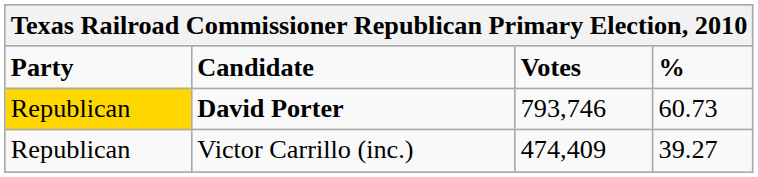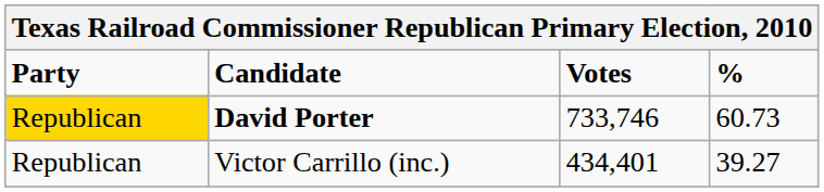David Porter | Votes: 793,746 -> 733,746
Victor Carrillo (inc.) | Votes: 474,409 -> 434,401
